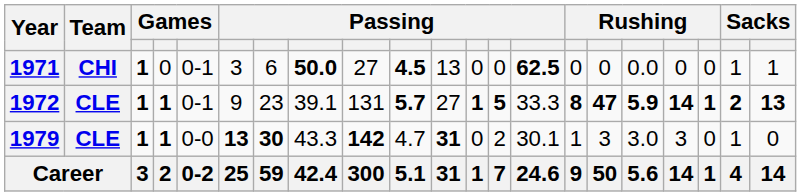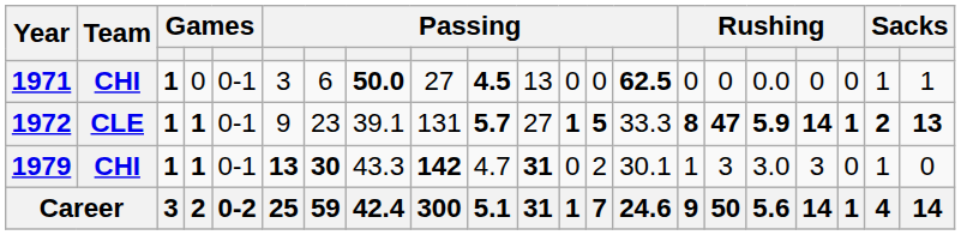1979 | Team: CLE -> CHI
1979 | column 5: 0-0 -> 0-1
